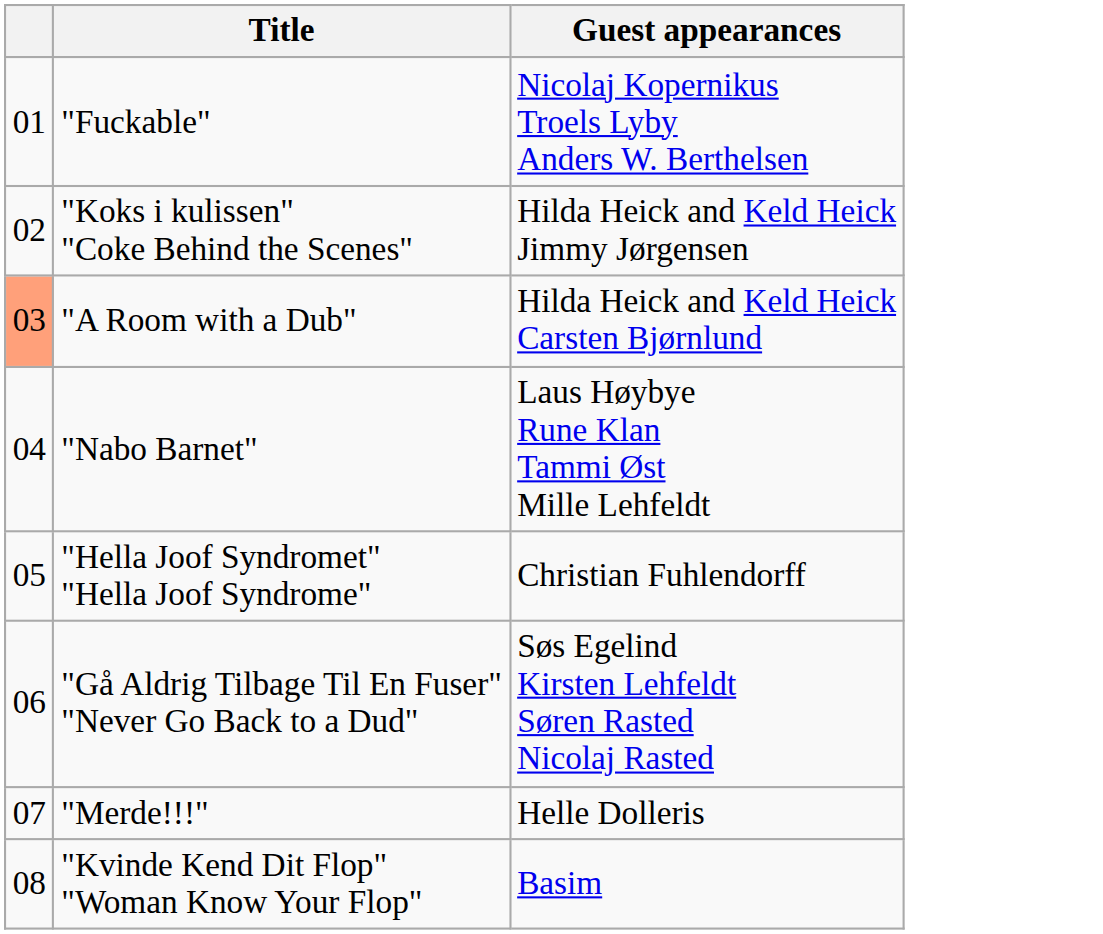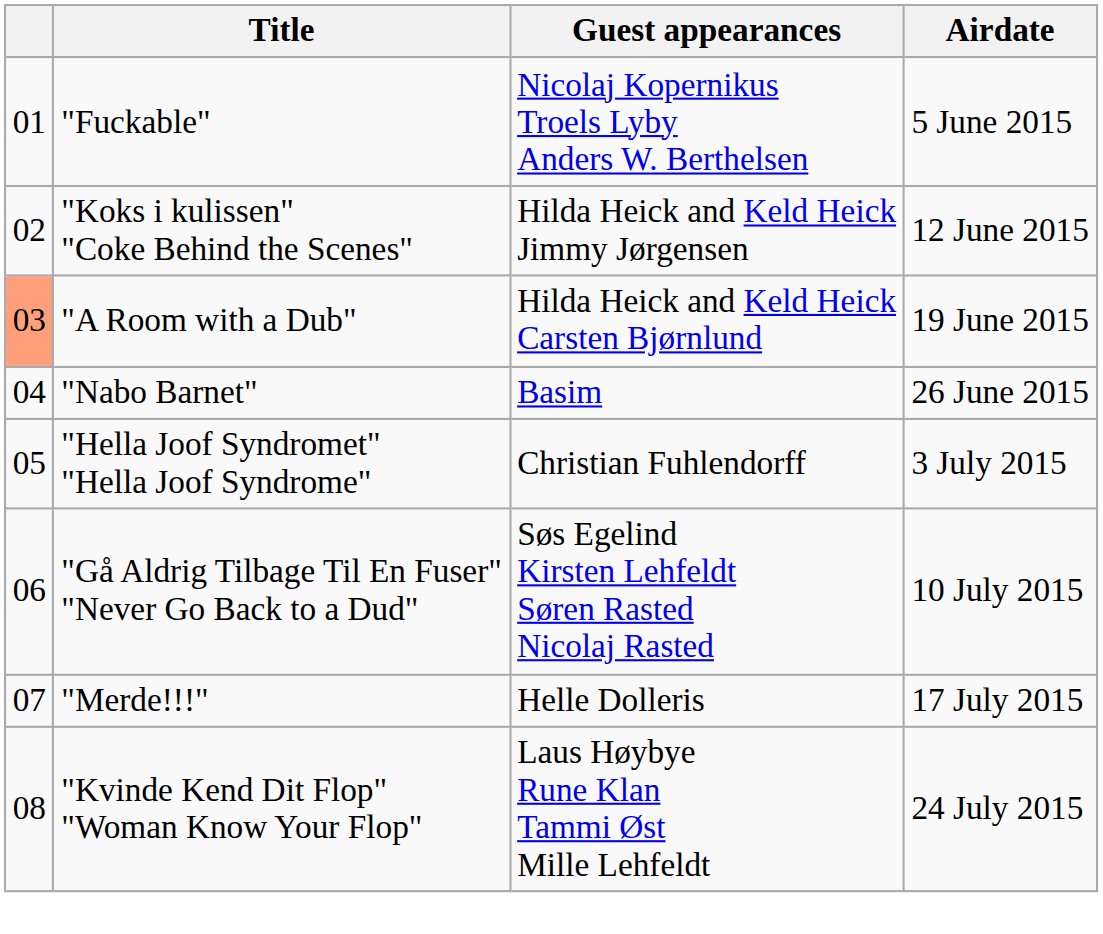+ column: Airdate | 5 June 2015 | 12 June 2015 | 19 June 2015 | 26 June 2015 | 3 July 2015 | 10 July 2015 | 17 July 2015 | 24 July 2015
"Nabo Barnet" | Guest appearances: Laus Høybye Rune Klan Tammi Øst Mille Lehfeldt -> Basim
"Kvinde Kend Dit Flop" "Woman Know Your Flop" | Guest appearances: Basim -> Laus Høybye Rune Klan Tammi Øst Mille Lehfeldt
